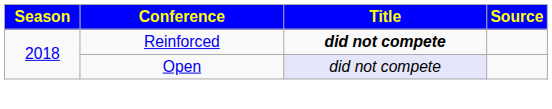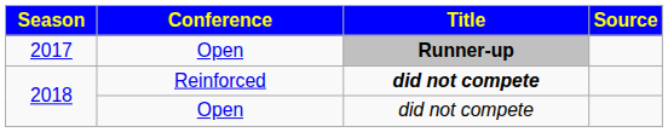+ row: 2017 | Open | Runner-up
2018 / Open | Title: lavender background -> no background
